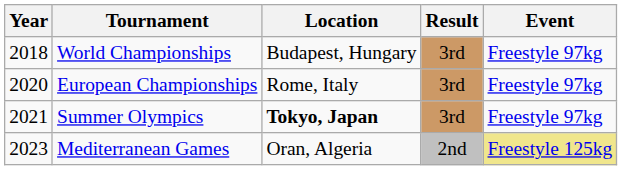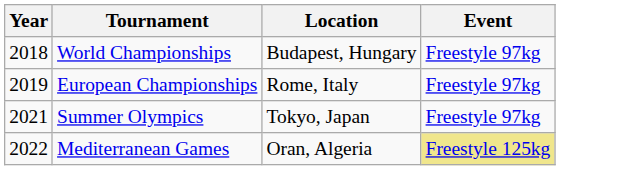- column: Result | 3rd | 3rd | 3rd | 2nd
European Championships | Year: 2020 -> 2019
Summer Olympics | Location: bold -> normal
Mediterranean Games | Year: 2023 -> 2022
